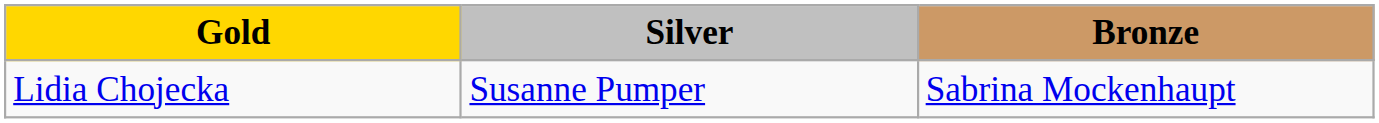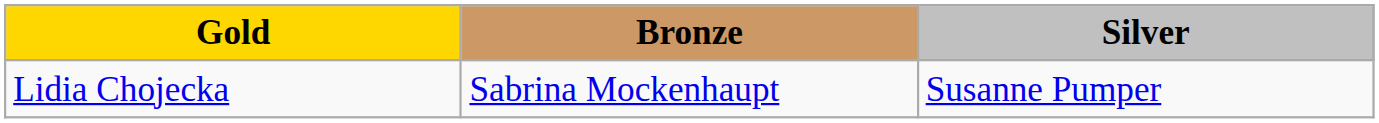columns swapped: Silver <-> Bronze
